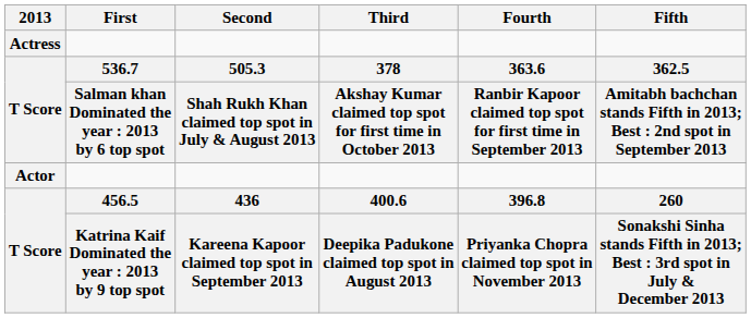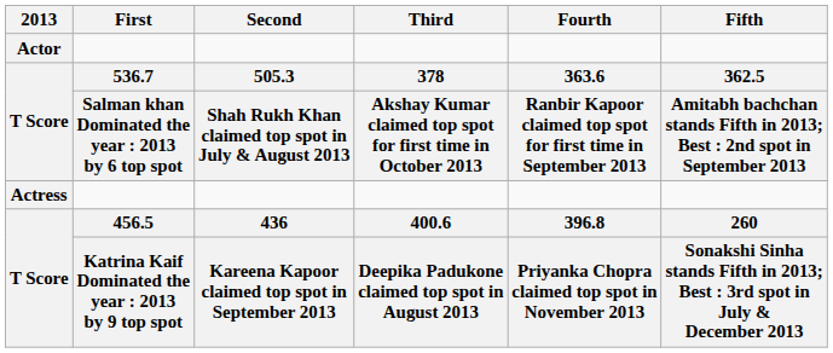rows swapped: Actor <-> Actress
